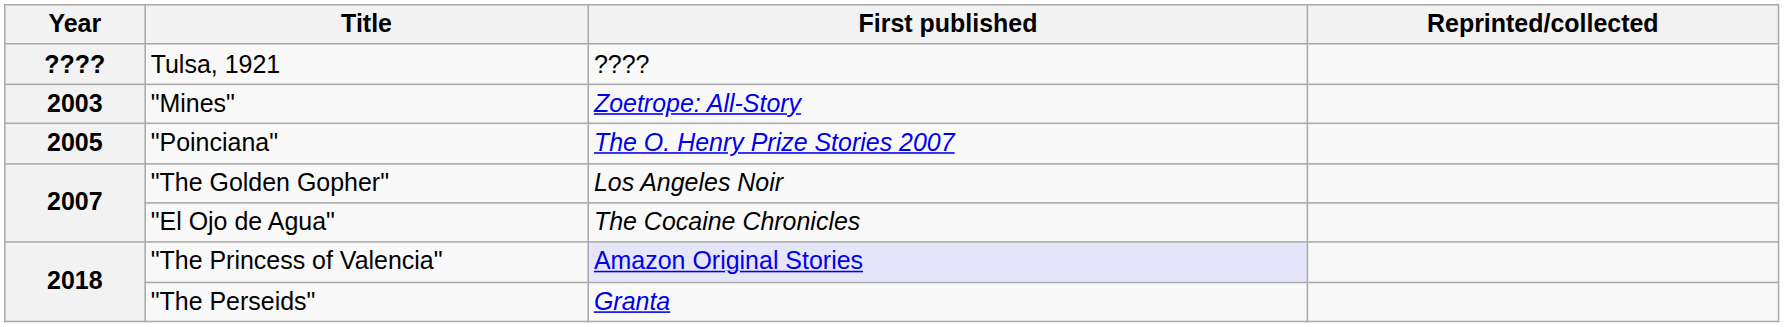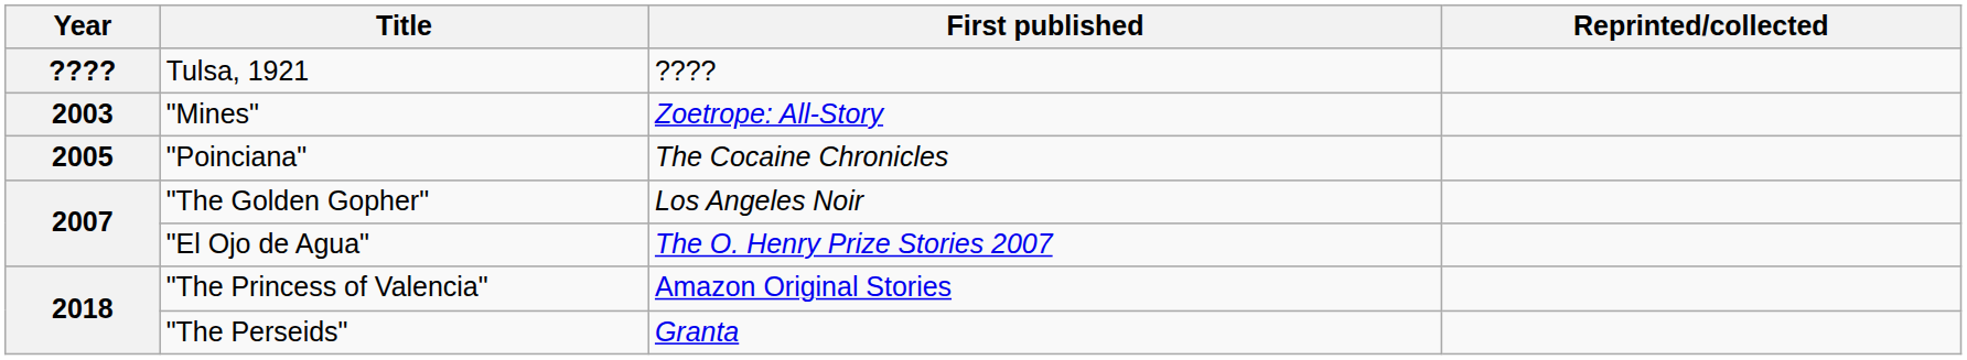"Poinciana" | First published: The O. Henry Prize Stories 2007 -> The Cocaine Chronicles
"El Ojo de Agua" | First published: The Cocaine Chronicles -> The O. Henry Prize Stories 2007
"The Princess of Valencia" | First published: lavender background -> no background
